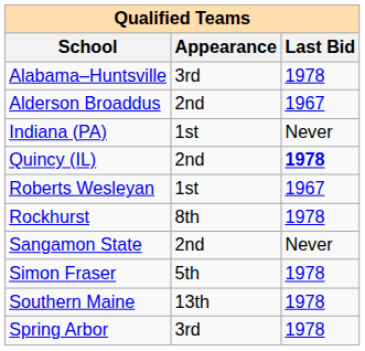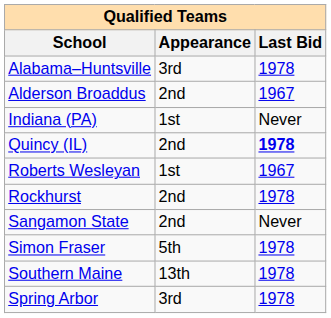Rockhurst | Appearance: 8th -> 2nd
